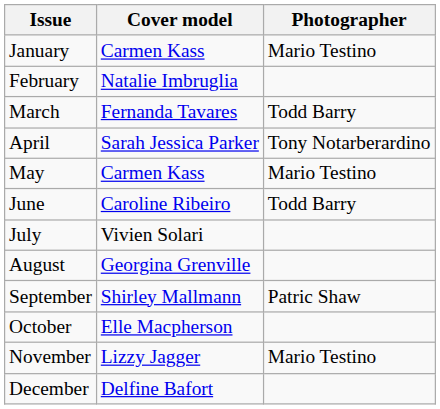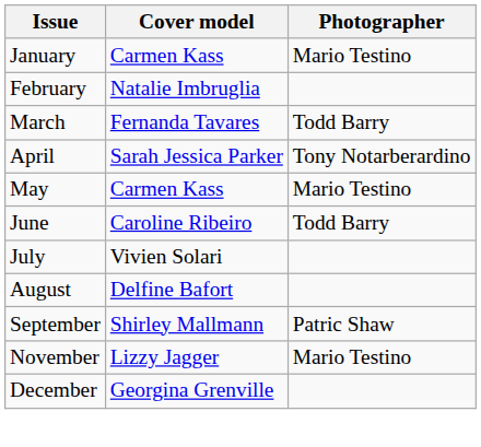August | Cover model: Georgina Grenville -> Delfine Bafort
- row: October | Elle Macpherson
December | Cover model: Delfine Bafort -> Georgina Grenville
